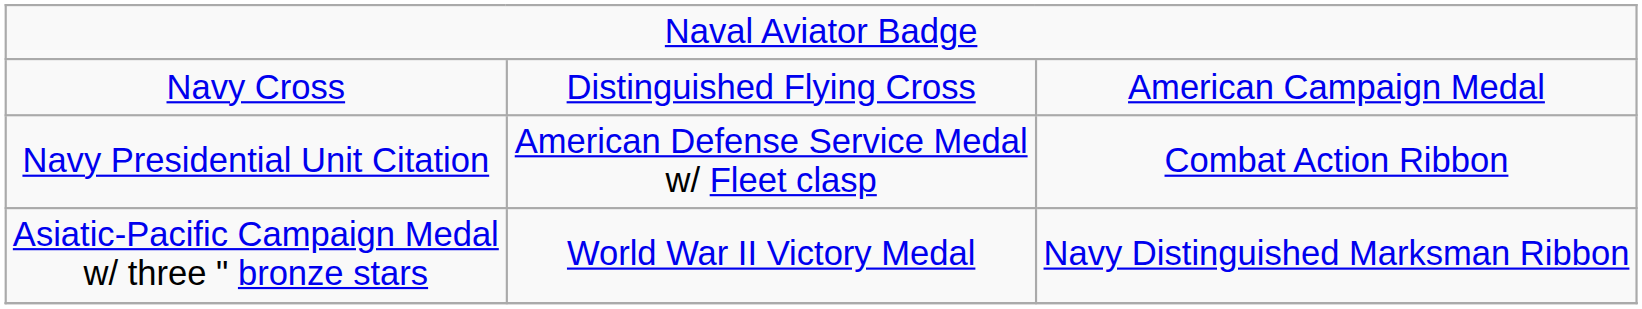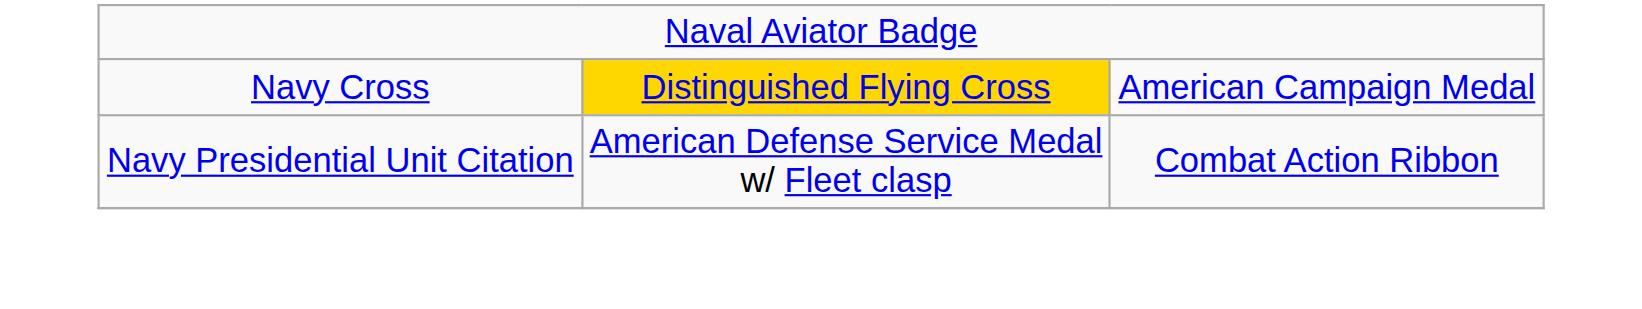Navy Cross | column 2: no background -> gold background
- row: Asiatic-Pacific Campaign Medal w/ three " bronze stars | World War II Victory Medal | Navy Distinguished Marksman Ribbon
